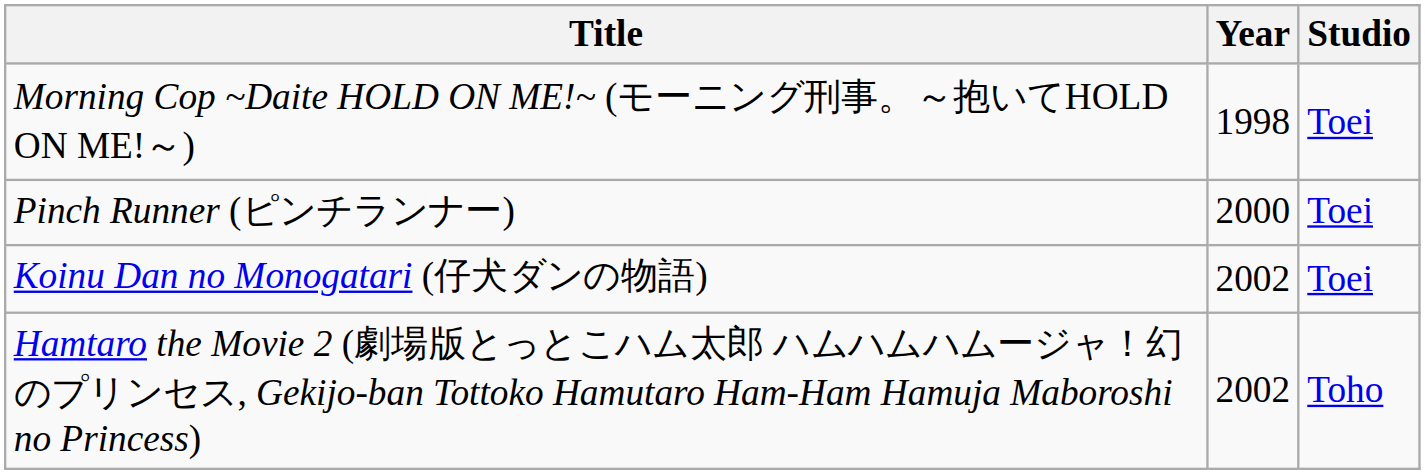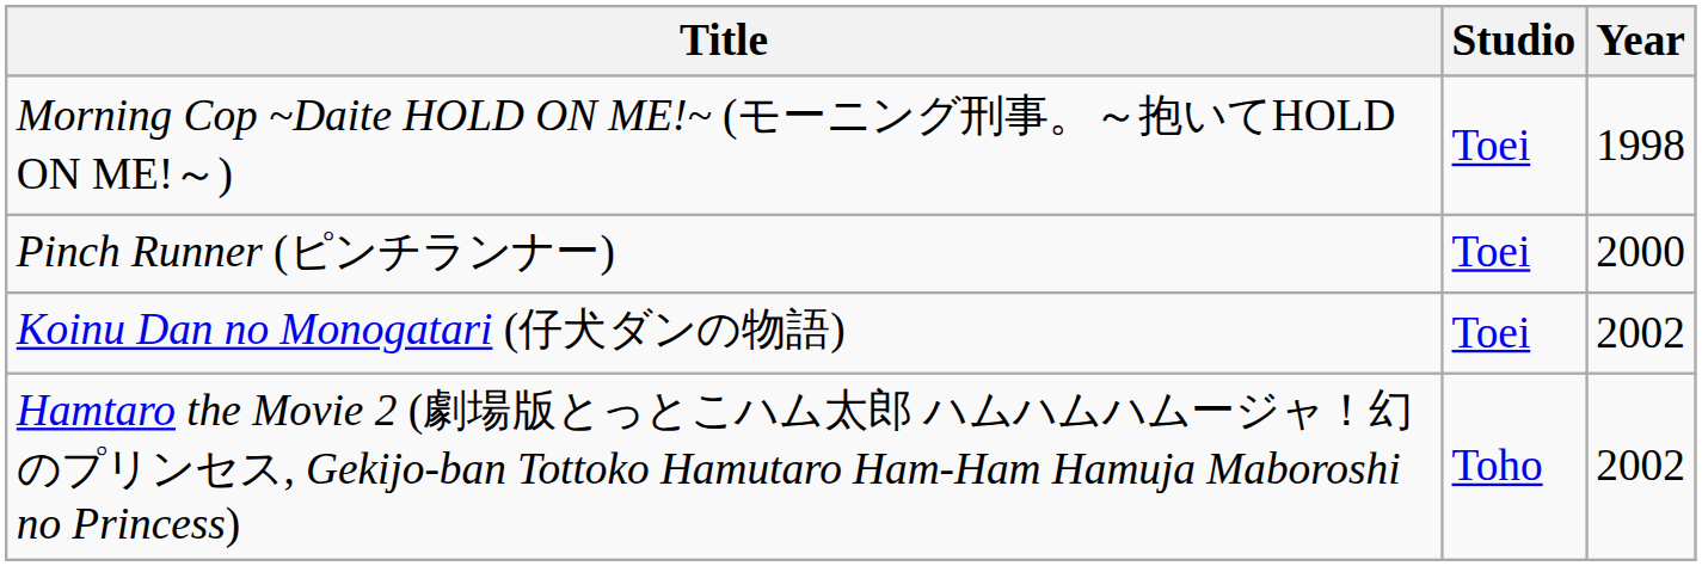columns swapped: Year <-> Studio
